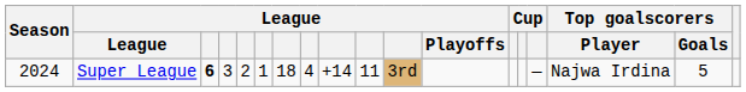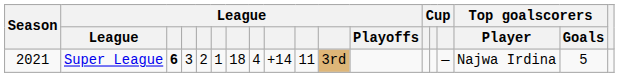Super League | Season: 2024 -> 2021
